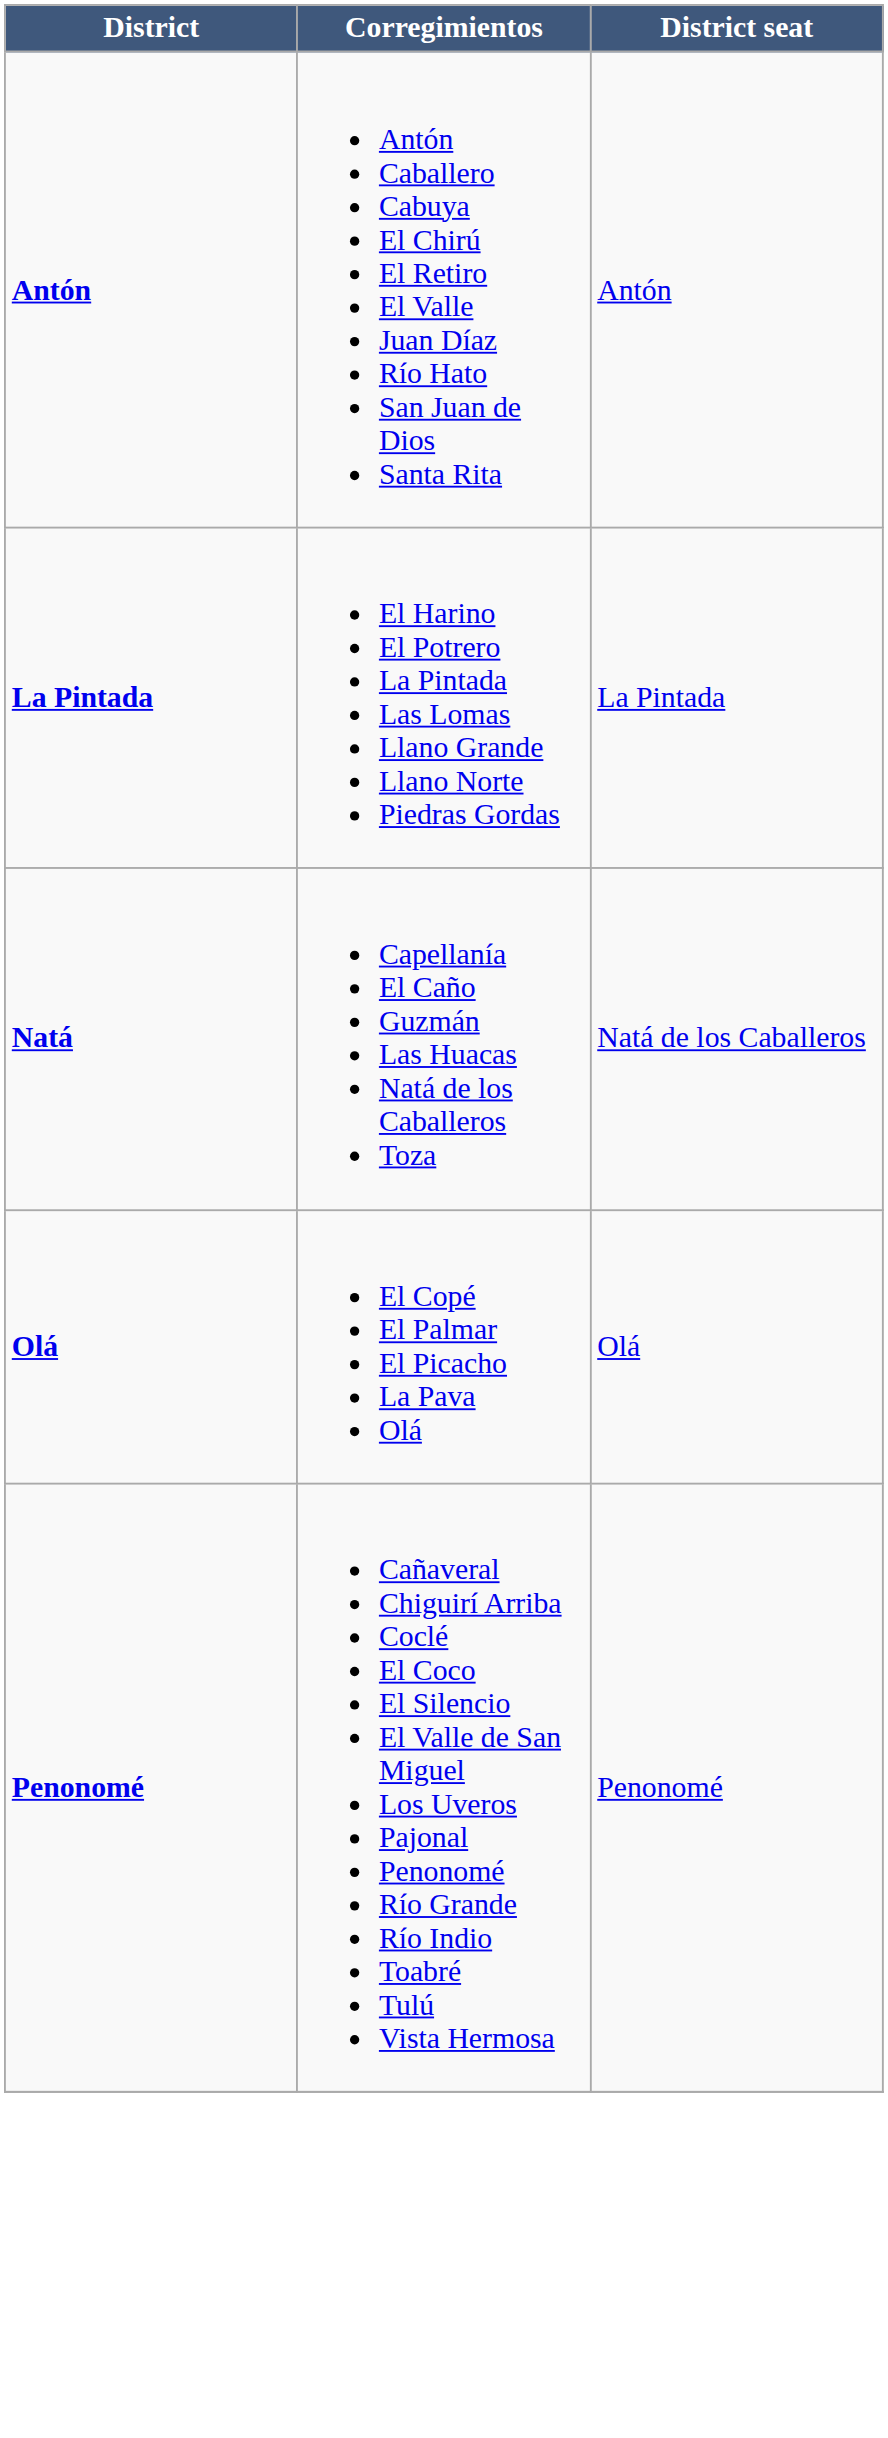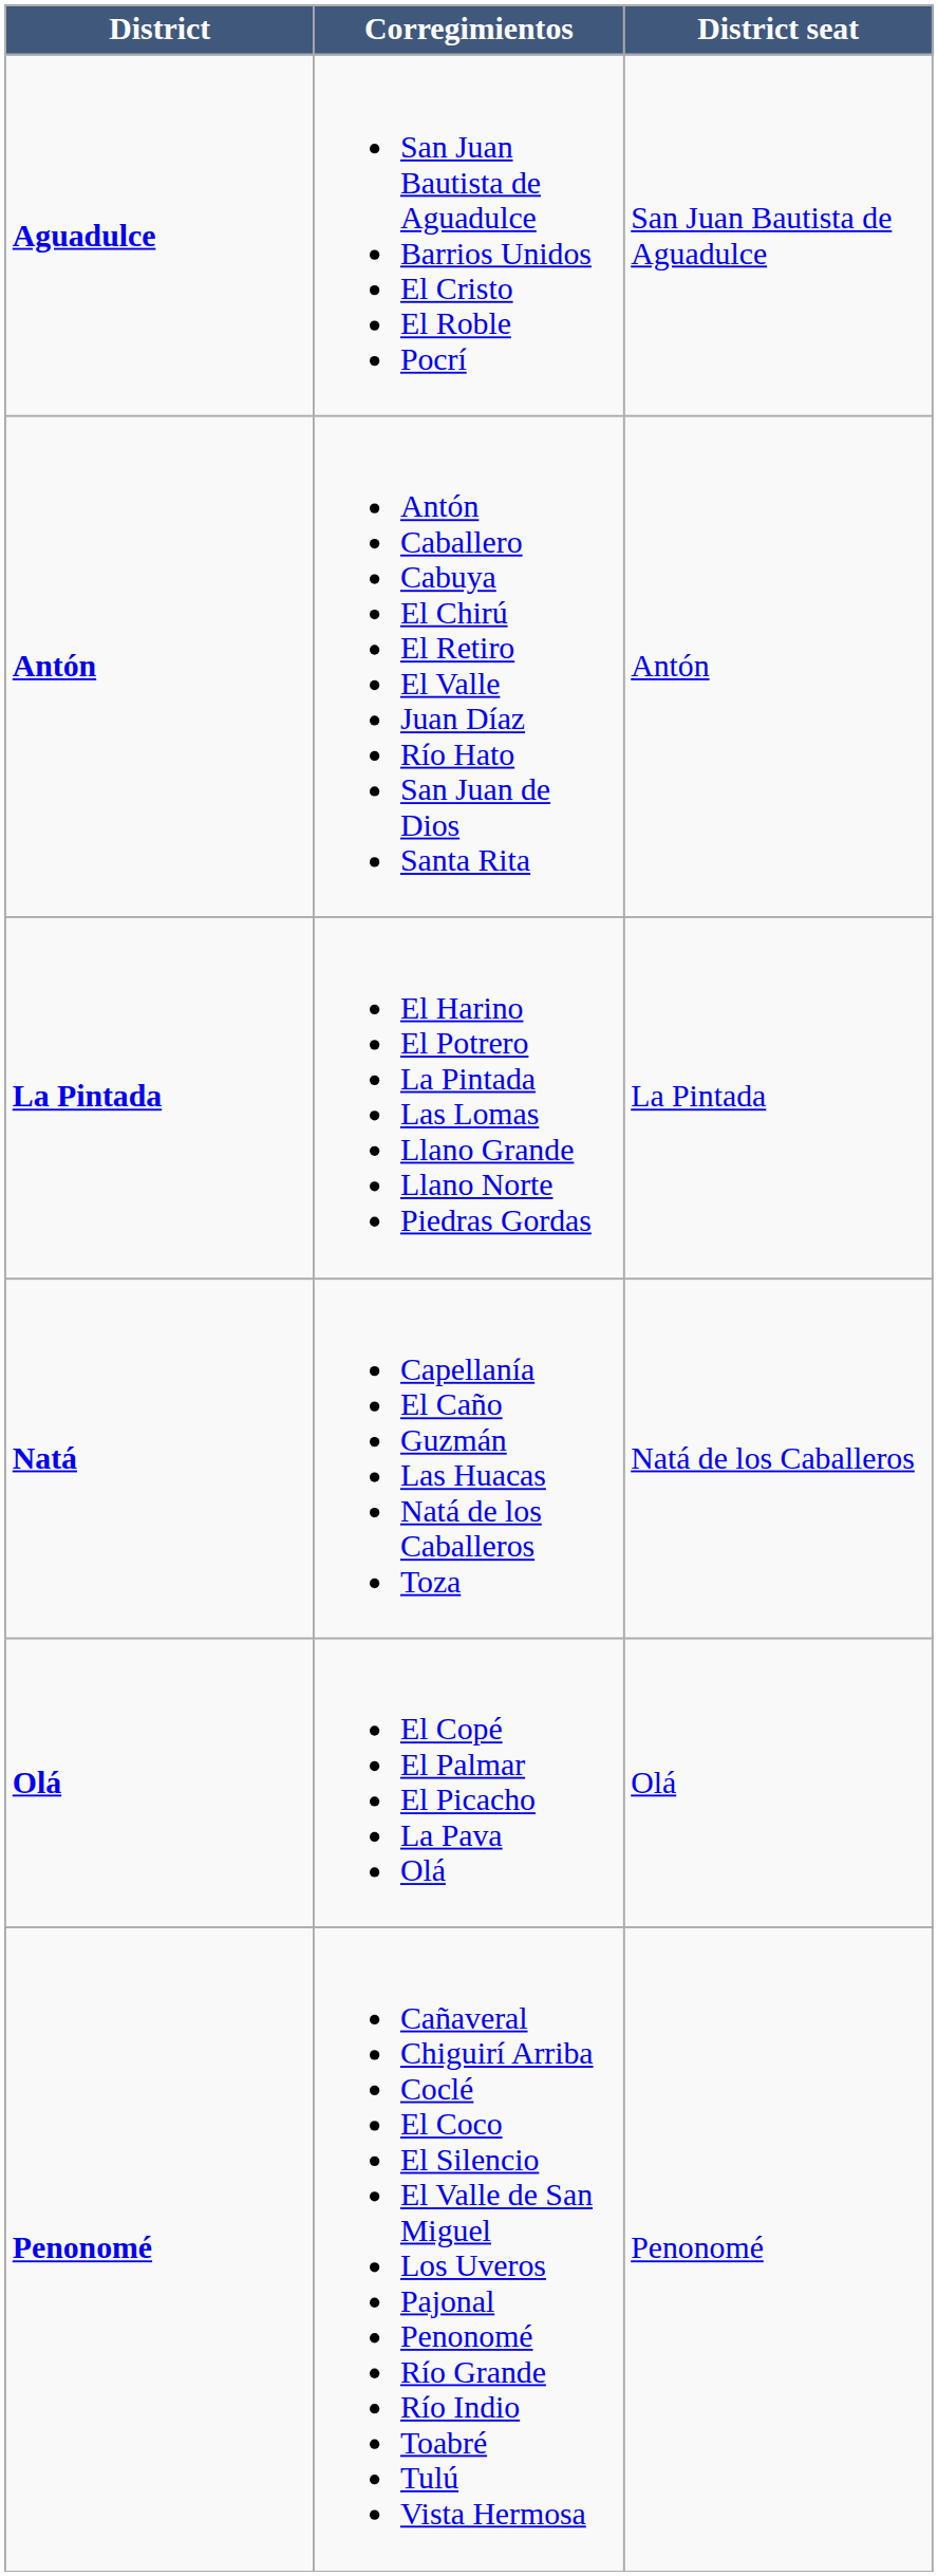+ row: Aguadulce | San Juan Bautista de Aguadulce Barrios Unidos El Cristo El Roble Pocrí | San Juan Bautista de Aguadulce
